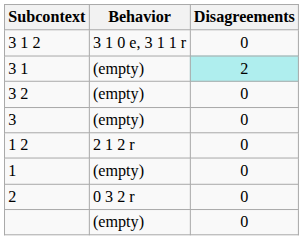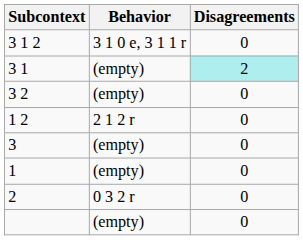rows swapped: 1 2 <-> 3
